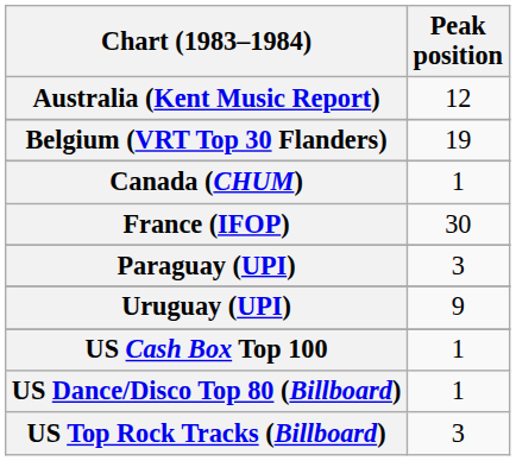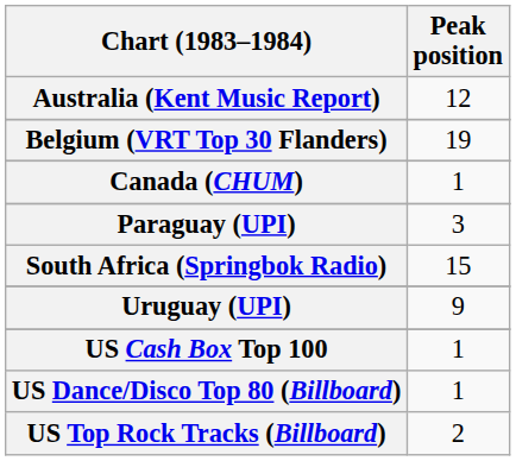- row: France (IFOP) | 30
+ row: South Africa (Springbok Radio) | 15
US Top Rock Tracks (Billboard) | Peak position: 3 -> 2
